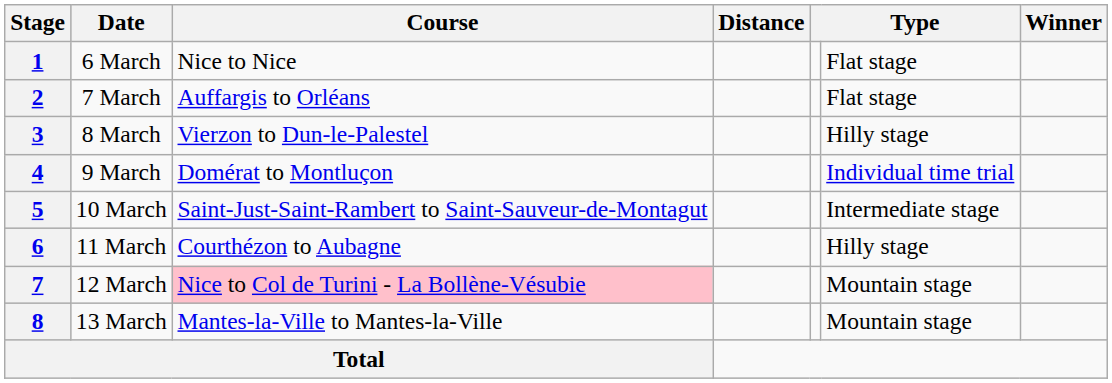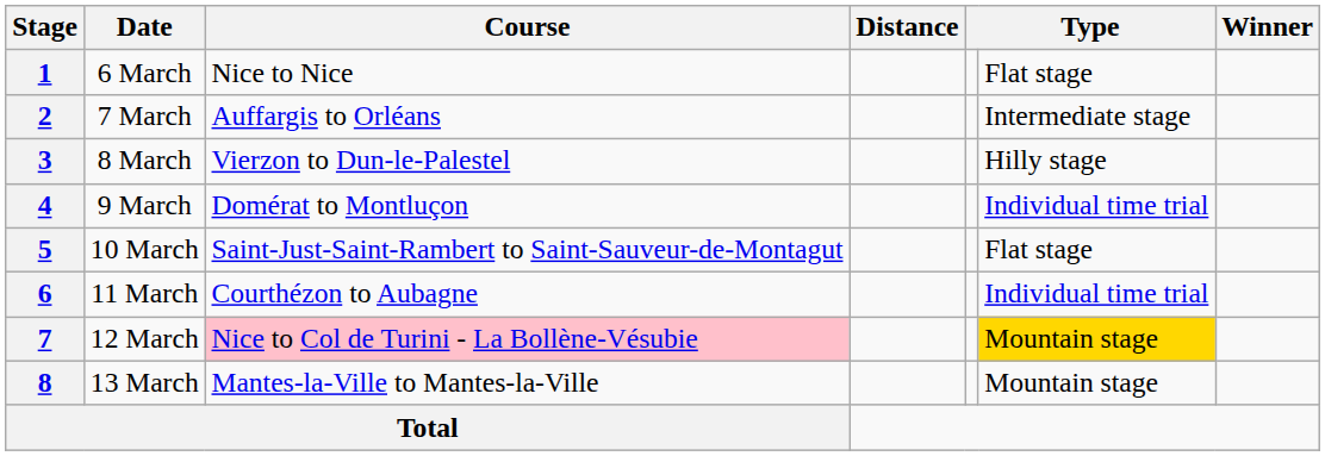2 | column 6: Flat stage -> Intermediate stage
5 | column 6: Intermediate stage -> Flat stage
6 | column 6: Hilly stage -> Individual time trial
7 | column 6: no background -> gold background
